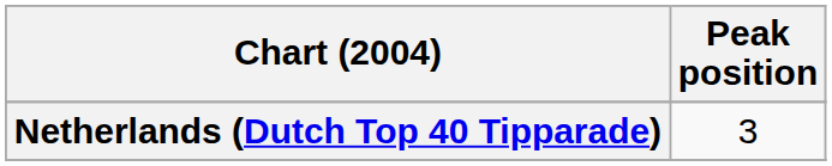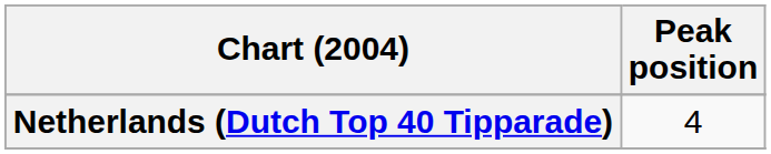Netherlands (Dutch Top 40 Tipparade) | Peak position: 3 -> 4
